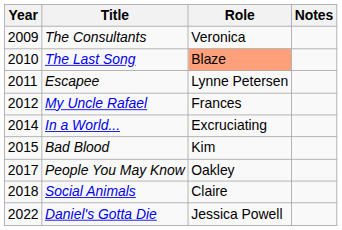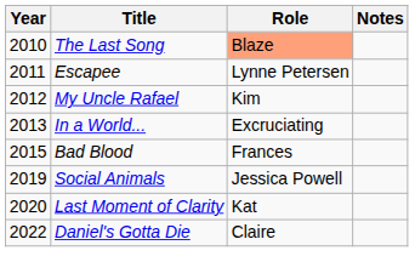- row: 2009 | The Consultants | Veronica
My Uncle Rafael | Role: Frances -> Kim
In a World... | Year: 2014 -> 2013
Bad Blood | Role: Kim -> Frances
- row: 2017 | People You May Know | Oakley
Social Animals | Year: 2018 -> 2019
Social Animals | Role: Claire -> Jessica Powell
+ row: 2020 | Last Moment of Clarity | Kat
Daniel's Gotta Die | Role: Jessica Powell -> Claire
